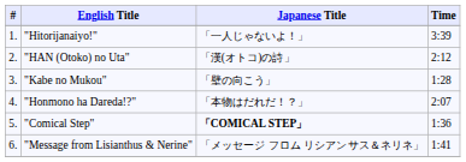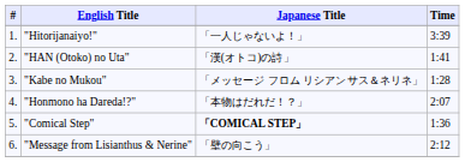"HAN (Otoko) no Uta" | Time: 2:12 -> 1:41
"Kabe no Mukou" | Japanese Title: 「壁の向こう」 -> 「メッセージ フロム リシアンサス＆ネリネ」
"Message from Lisianthus & Nerine" | Japanese Title: 「メッセージ フロム リシアンサス＆ネリネ」 -> 「壁の向こう」
"Message from Lisianthus & Nerine" | Time: 1:41 -> 2:12
